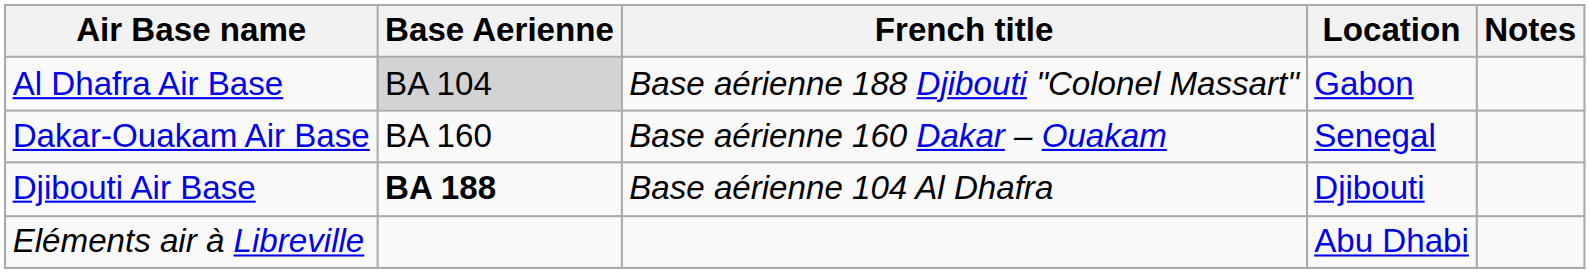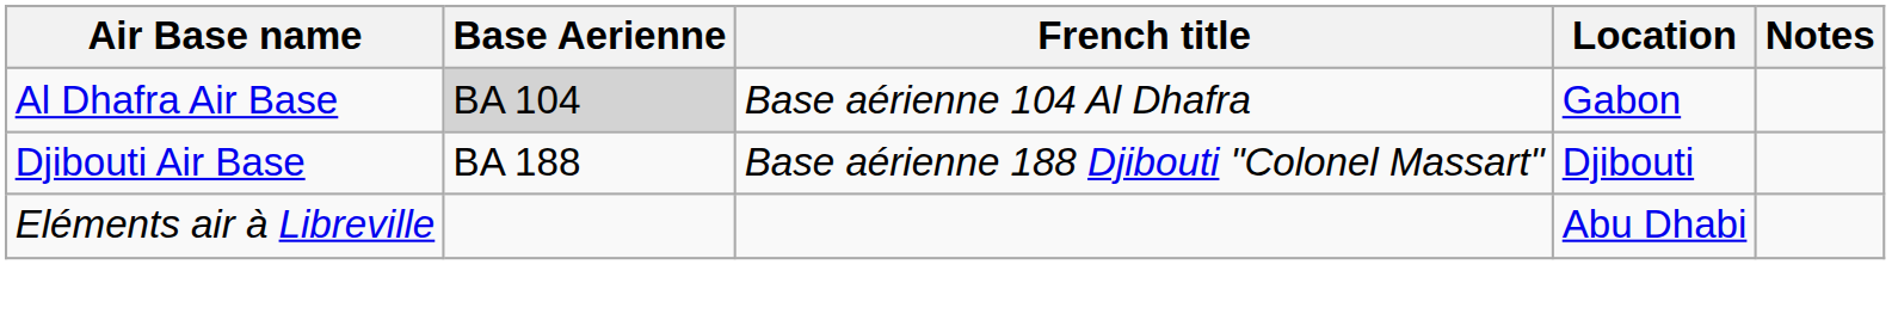Al Dhafra Air Base | French title: Base aérienne 188 Djibouti "Colonel Massart" -> Base aérienne 104 Al Dhafra
- row: Dakar-Ouakam Air Base | BA 160 | Base aérienne 160 Dakar – Ouakam | Senegal
Djibouti Air Base | Base Aerienne: bold -> normal
Djibouti Air Base | French title: Base aérienne 104 Al Dhafra -> Base aérienne 188 Djibouti "Colonel Massart"
